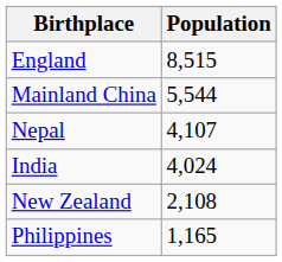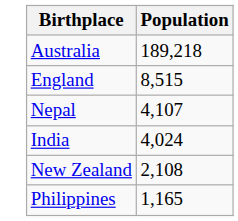+ row: Australia | 189,218
- row: Mainland China | 5,544
